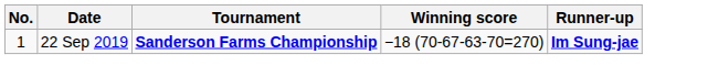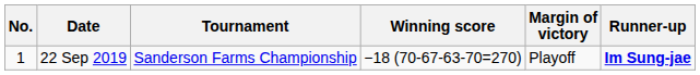+ column: Margin of victory | Playoff
22 Sep 2019 | Tournament: bold -> normal
